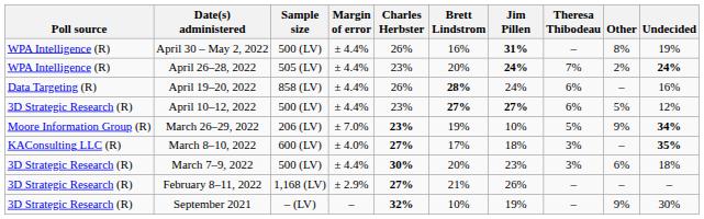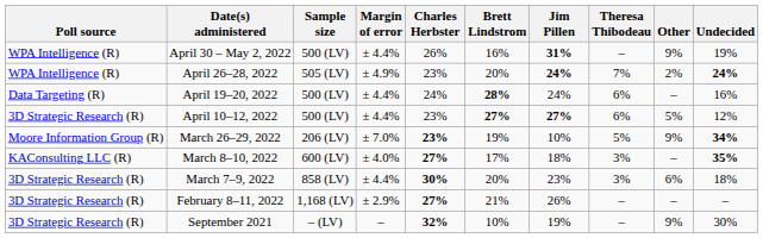April 30 – May 2, 2022 | Other: 8% -> 9%
April 26–28, 2022 | Margin of error: ± 4.4% -> ± 4.9%
April 19–20, 2022 | Sample size: 858 (LV) -> 500 (LV)
April 19–20, 2022 | Charles Herbster: 26% -> 24%
March 7–9, 2022 | Sample size: 500 (LV) -> 858 (LV)
